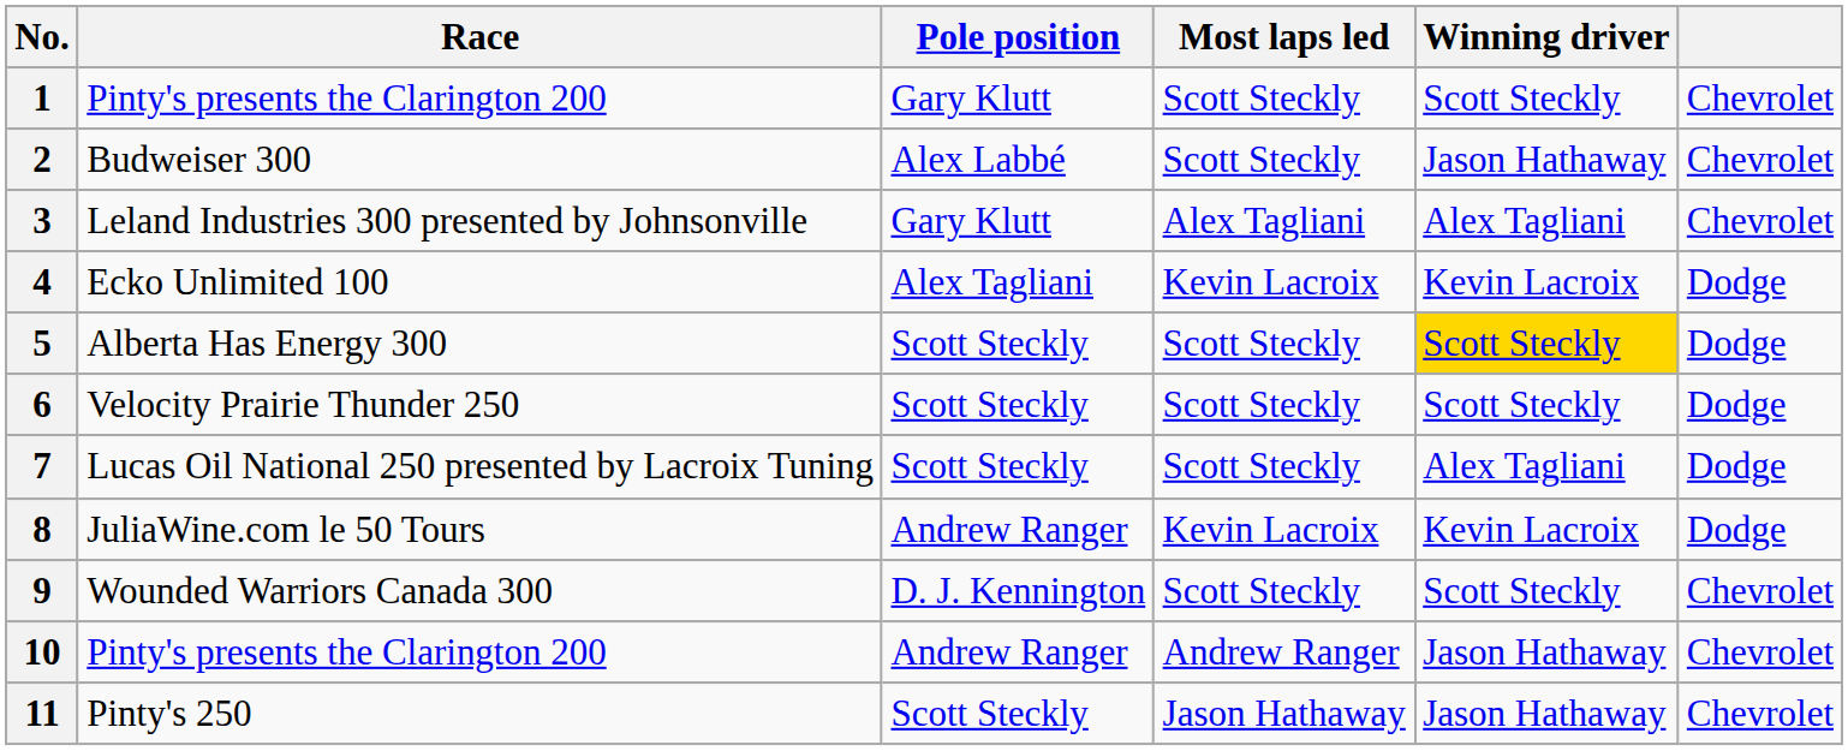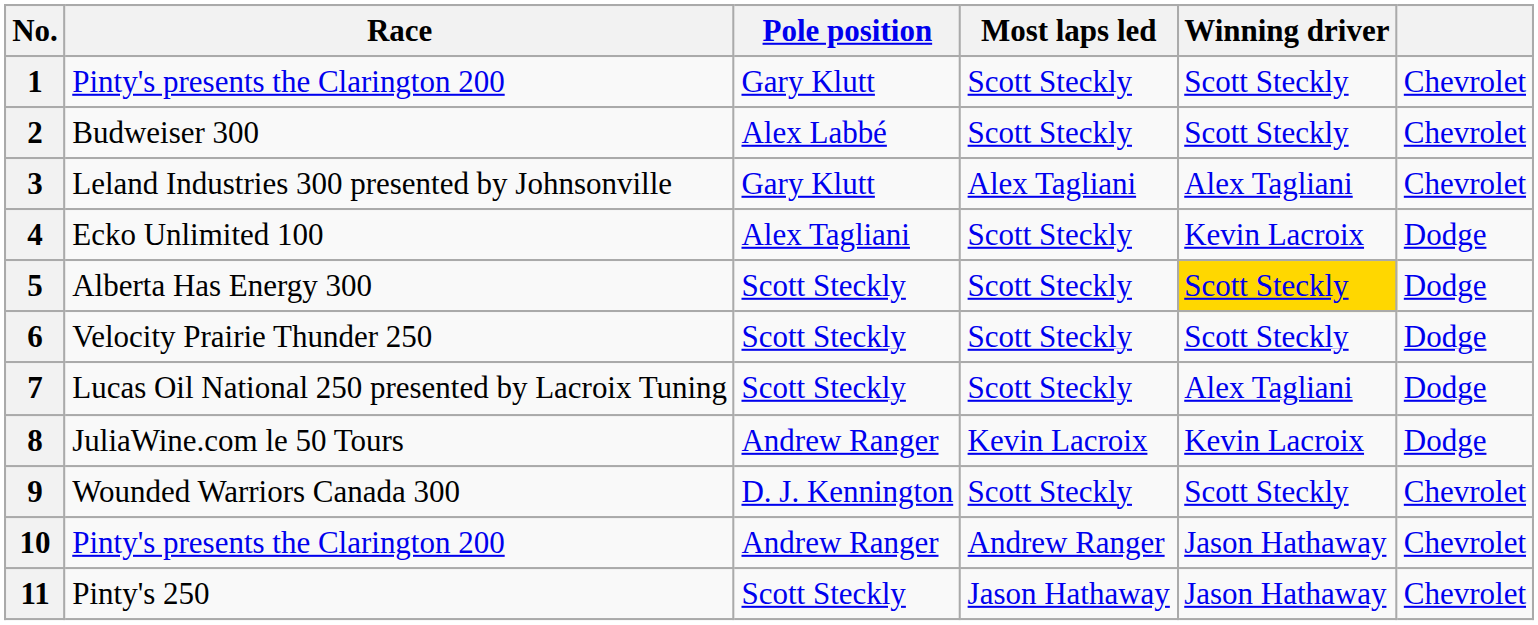2 | Winning driver: Jason Hathaway -> Scott Steckly
4 | Most laps led: Kevin Lacroix -> Scott Steckly
